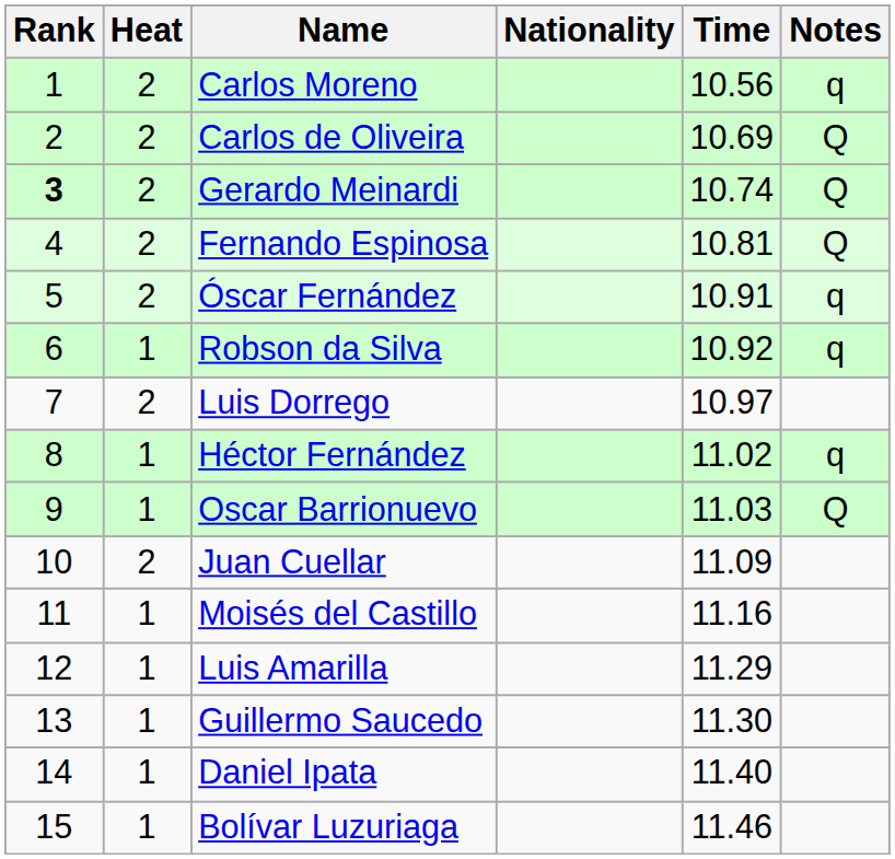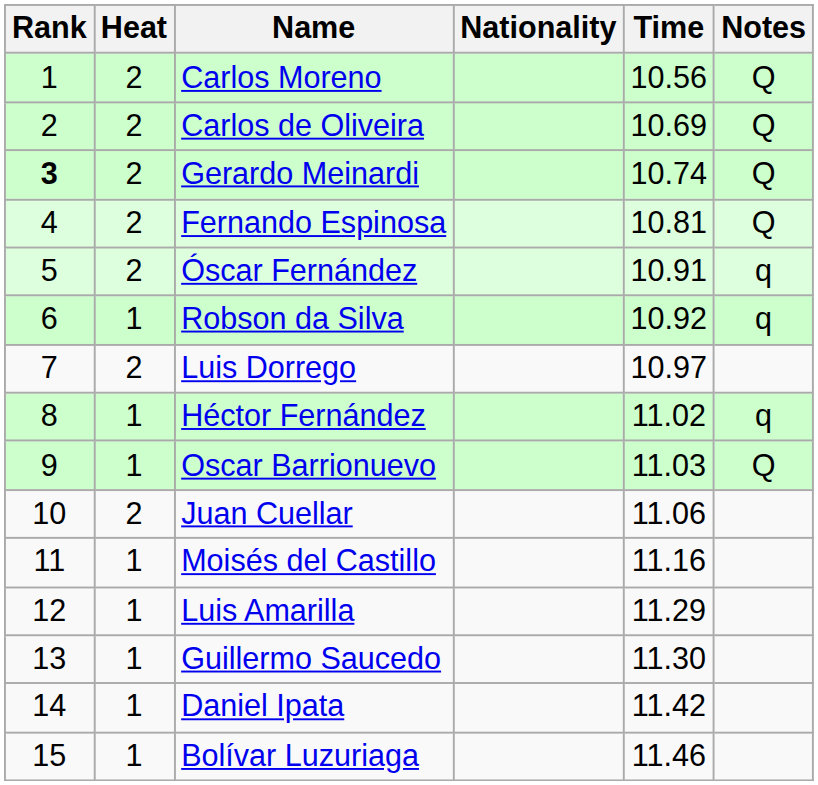Carlos Moreno | Notes: q -> Q
Juan Cuellar | Time: 11.09 -> 11.06
Daniel Ipata | Time: 11.40 -> 11.42
